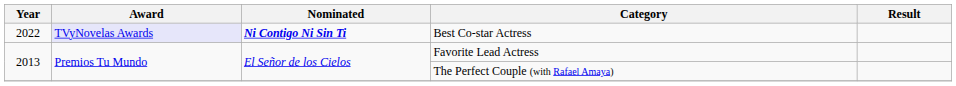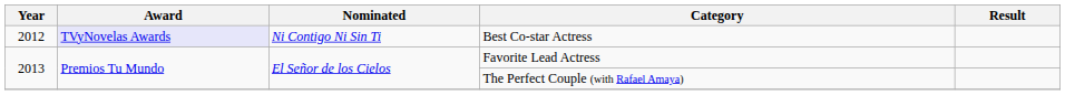Best Co-star Actress | Year: 2022 -> 2012
Best Co-star Actress | Nominated: bold -> normal
